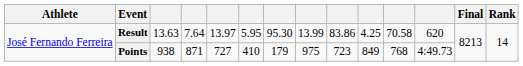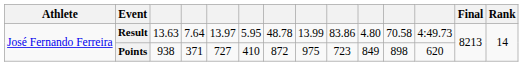Result | column 7: 95.30 -> 48.78
Result | column 10: 4.25 -> 4.80
Result | column 12: 620 -> 4:49.73
Points | column 4: 871 -> 371
Points | column 7: 179 -> 872
Points | column 11: 768 -> 898
Points | column 12: 4:49.73 -> 620
